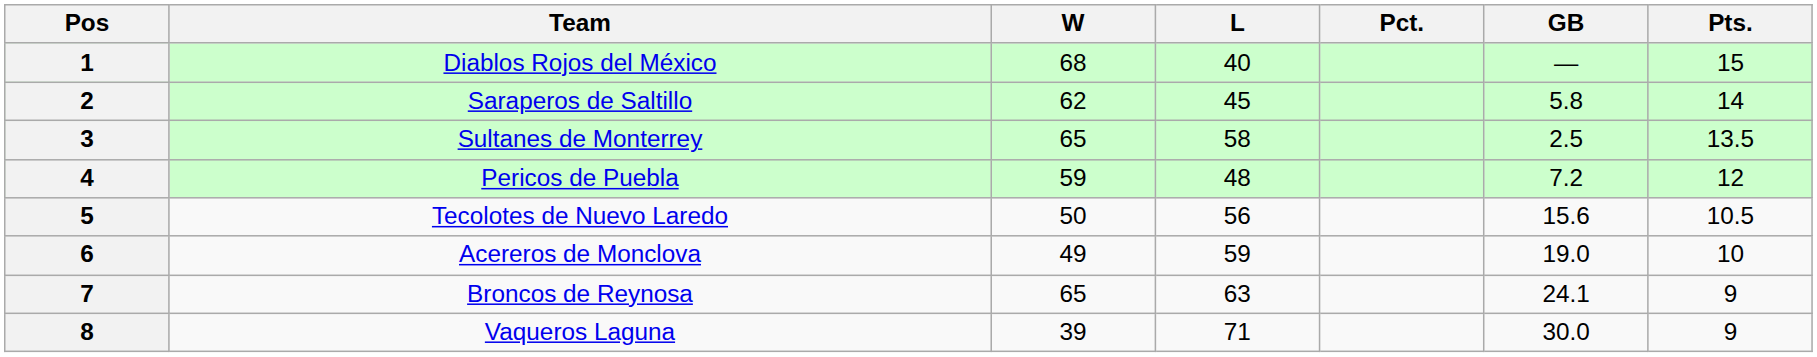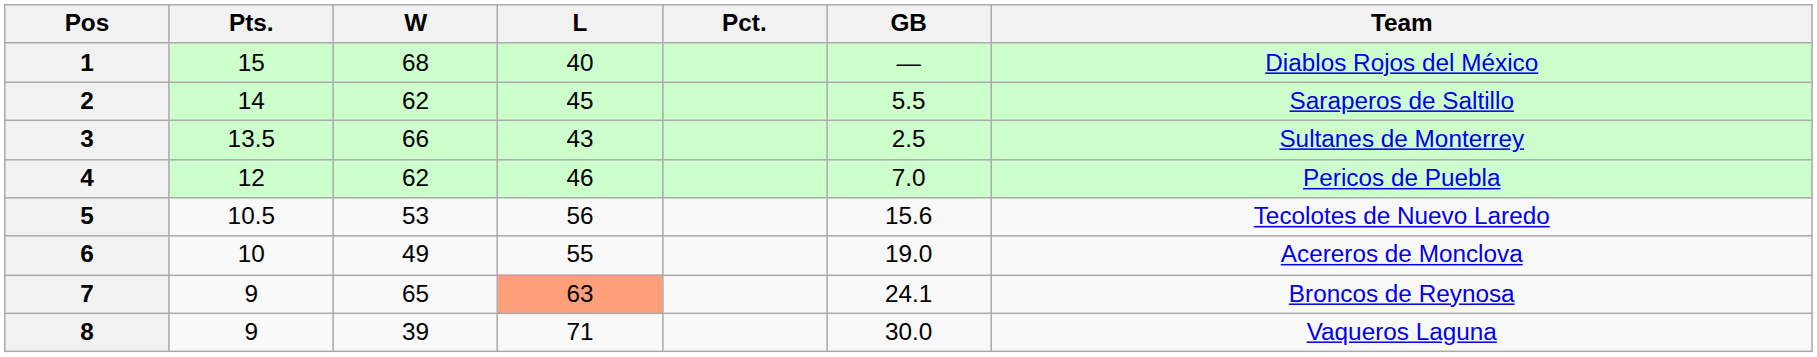columns swapped: Team <-> Pts.
2 | GB: 5.8 -> 5.5
3 | W: 65 -> 66
3 | L: 58 -> 43
4 | W: 59 -> 62
4 | L: 48 -> 46
4 | GB: 7.2 -> 7.0
5 | W: 50 -> 53
6 | L: 59 -> 55
7 | L: no background -> lightsalmon background
